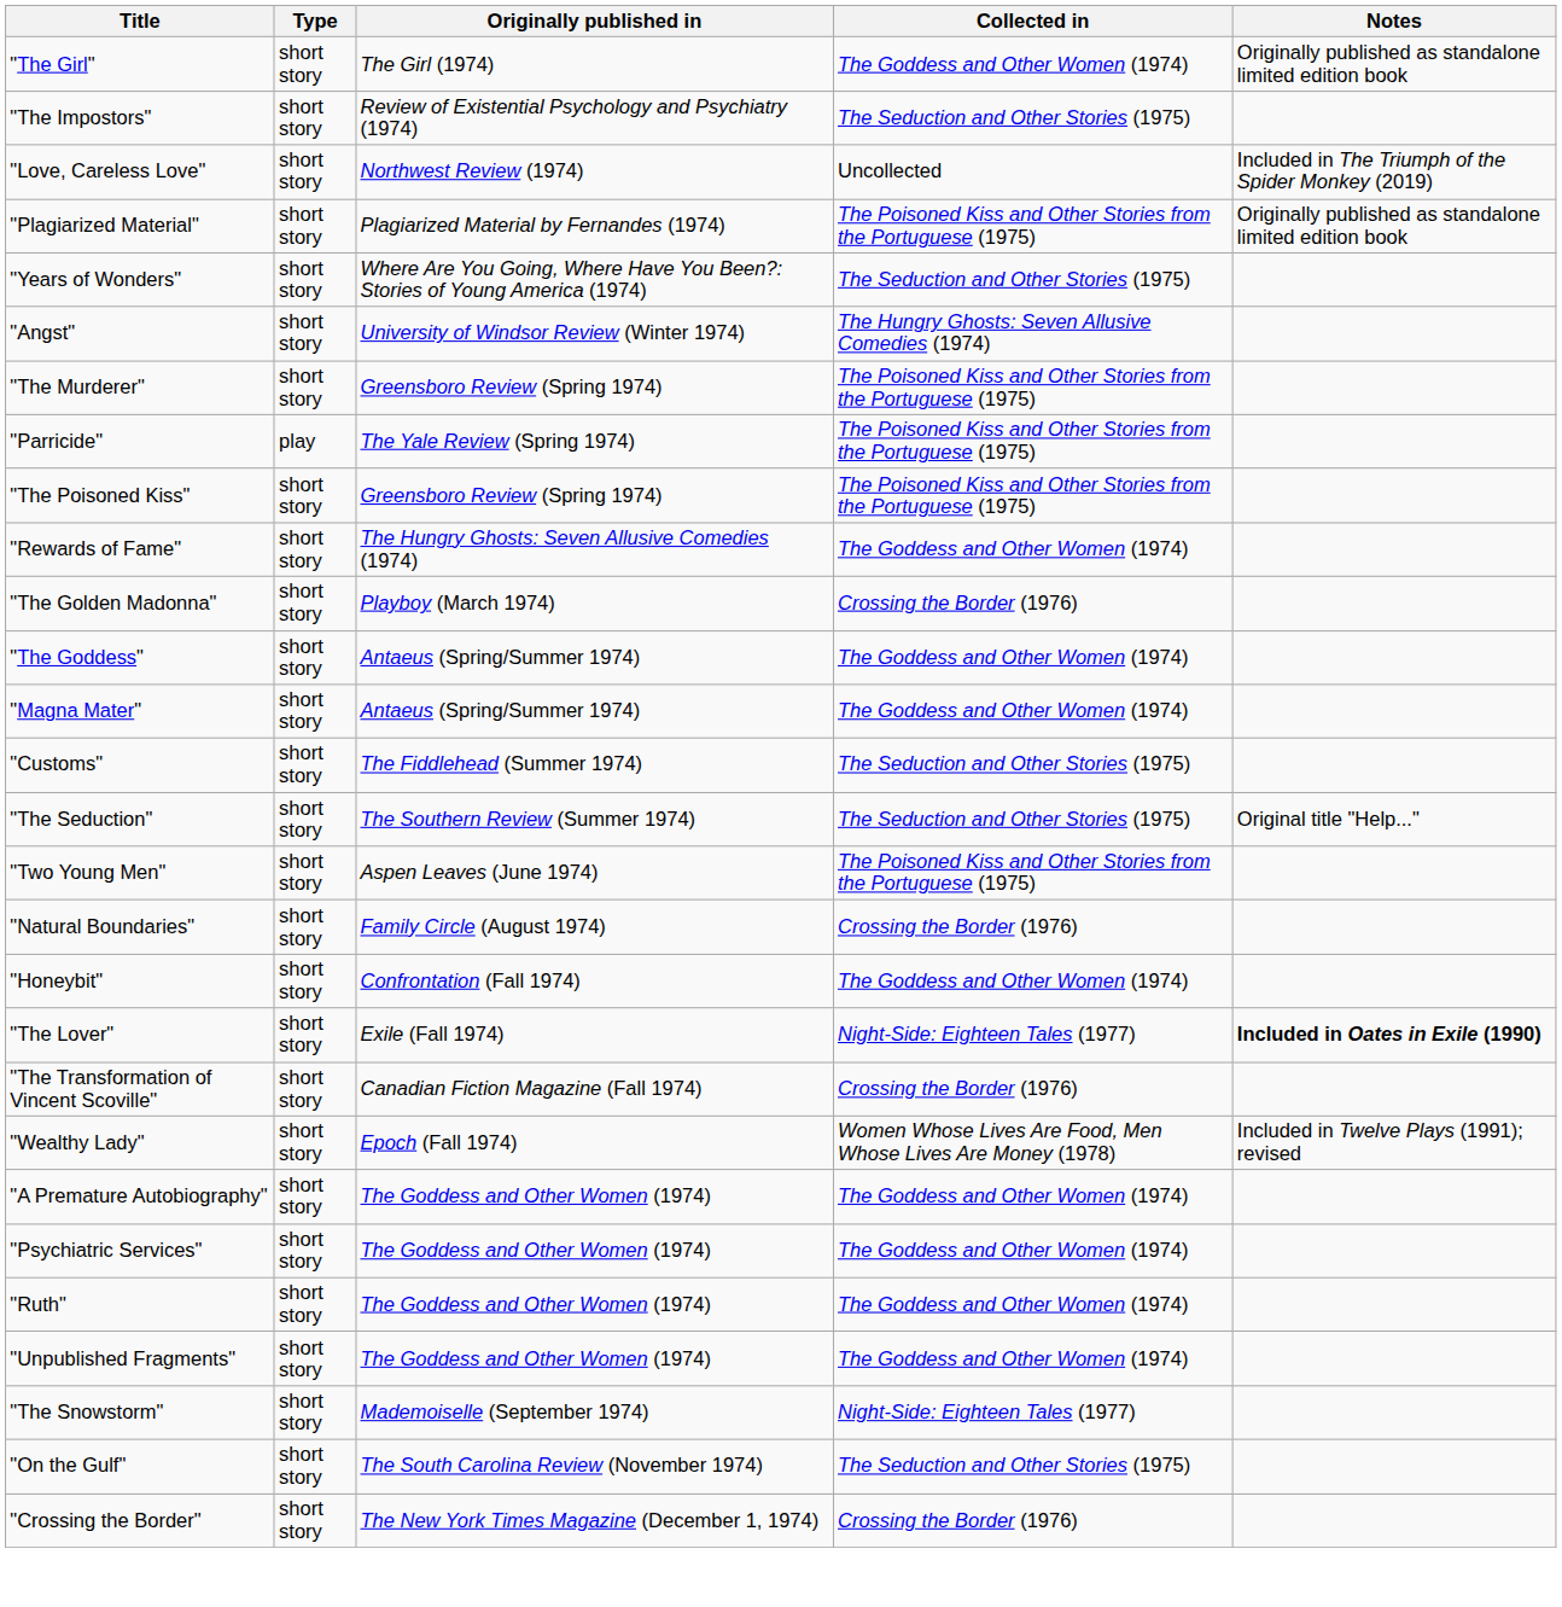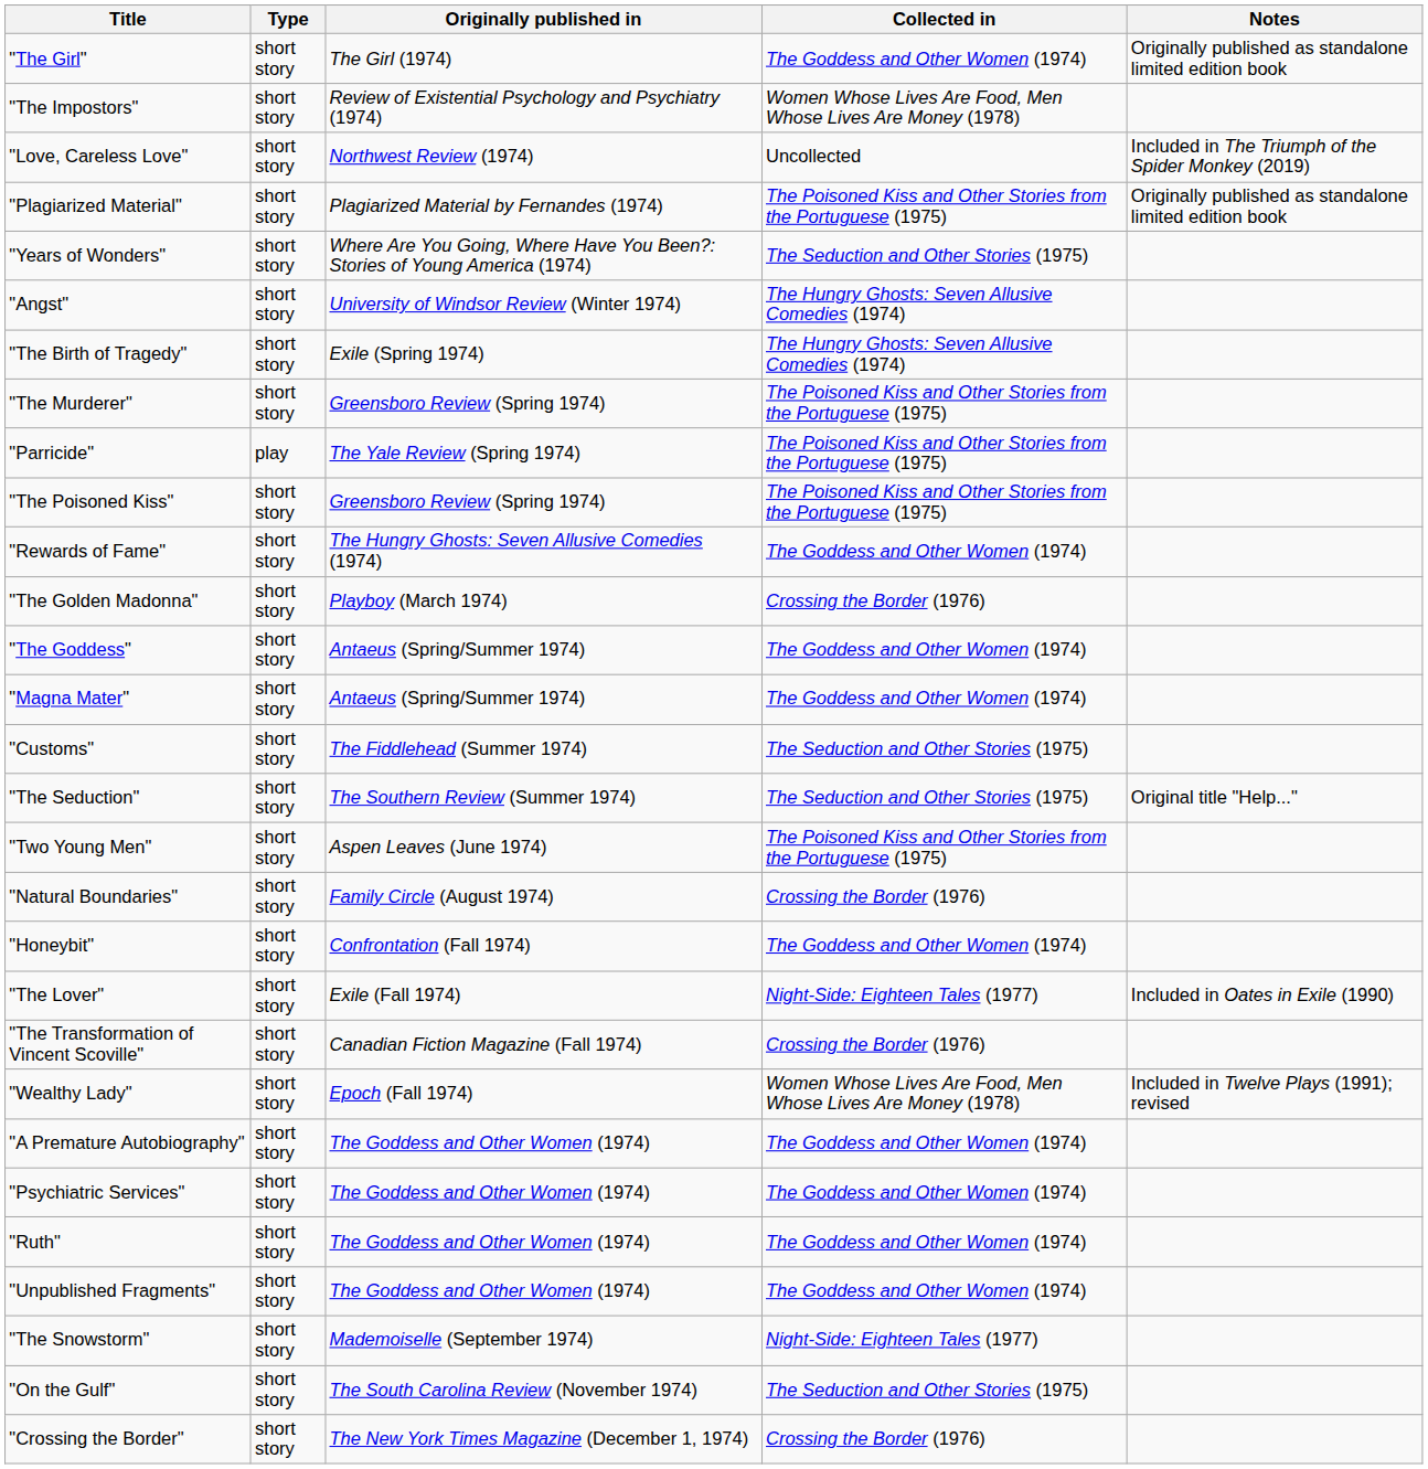"The Impostors" | Collected in: The Seduction and Other Stories (1975) -> Women Whose Lives Are Food, Men Whose Lives Are Money (1978)
+ row: "The Birth of Tragedy" | short story | Exile (Spring 1974) | The Hungry Ghosts: Seven Allusive Comedies (1974)
"The Lover" | Notes: bold -> normal
